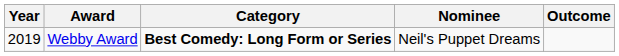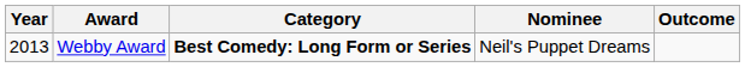Webby Award | Year: 2019 -> 2013
